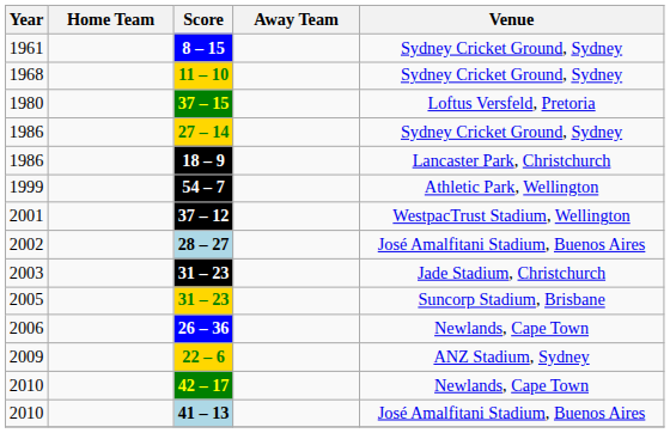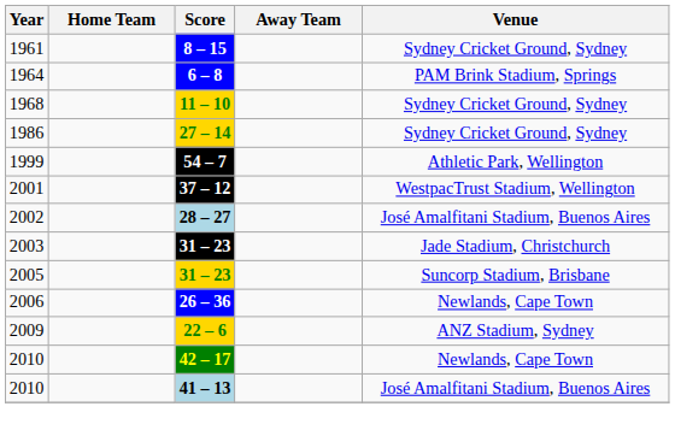+ row: 1964 | 6 – 8 | PAM Brink Stadium, Springs
- row: 1980 | 37 – 15 | Loftus Versfeld, Pretoria
- row: 1986 | 18 – 9 | Lancaster Park, Christchurch
